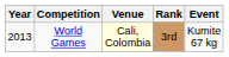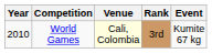World Games | Year: 2013 -> 2010
